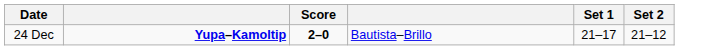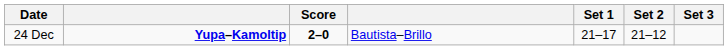+ column: Set 3
